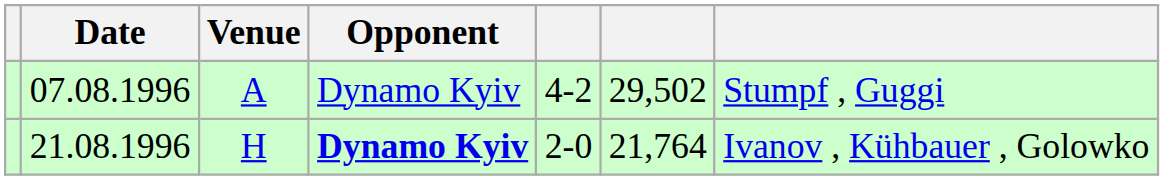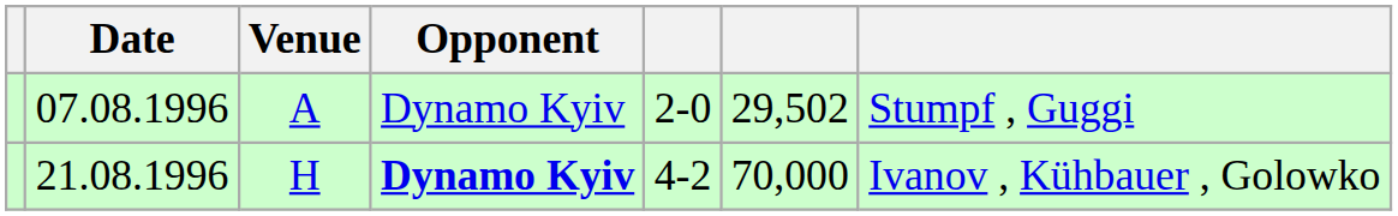07.08.1996 | column 5: 4-2 -> 2-0
21.08.1996 | column 5: 2-0 -> 4-2
21.08.1996 | column 6: 21,764 -> 70,000
